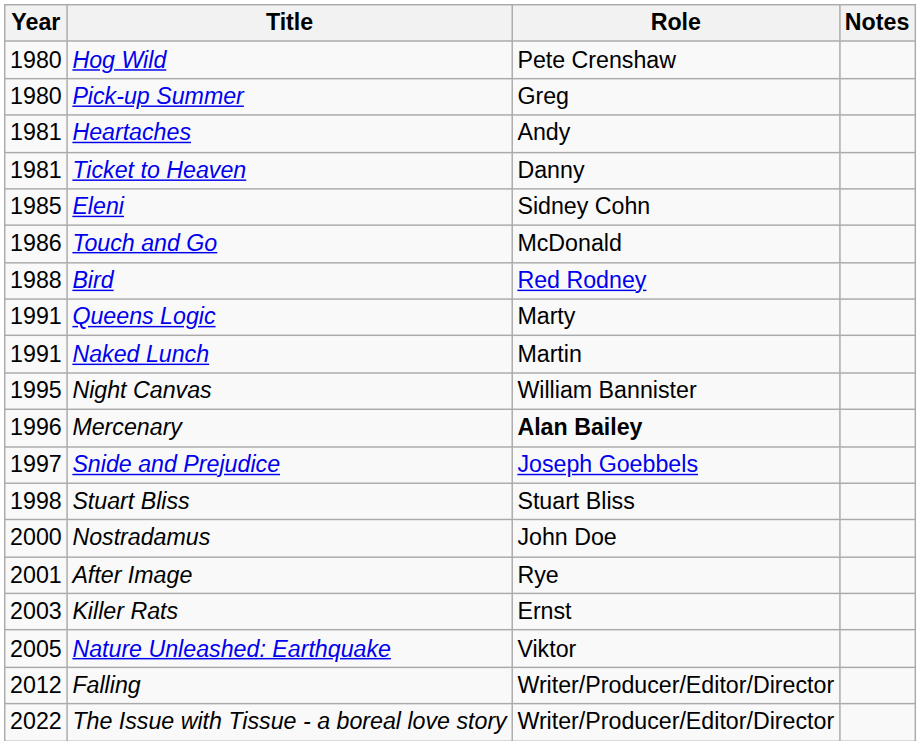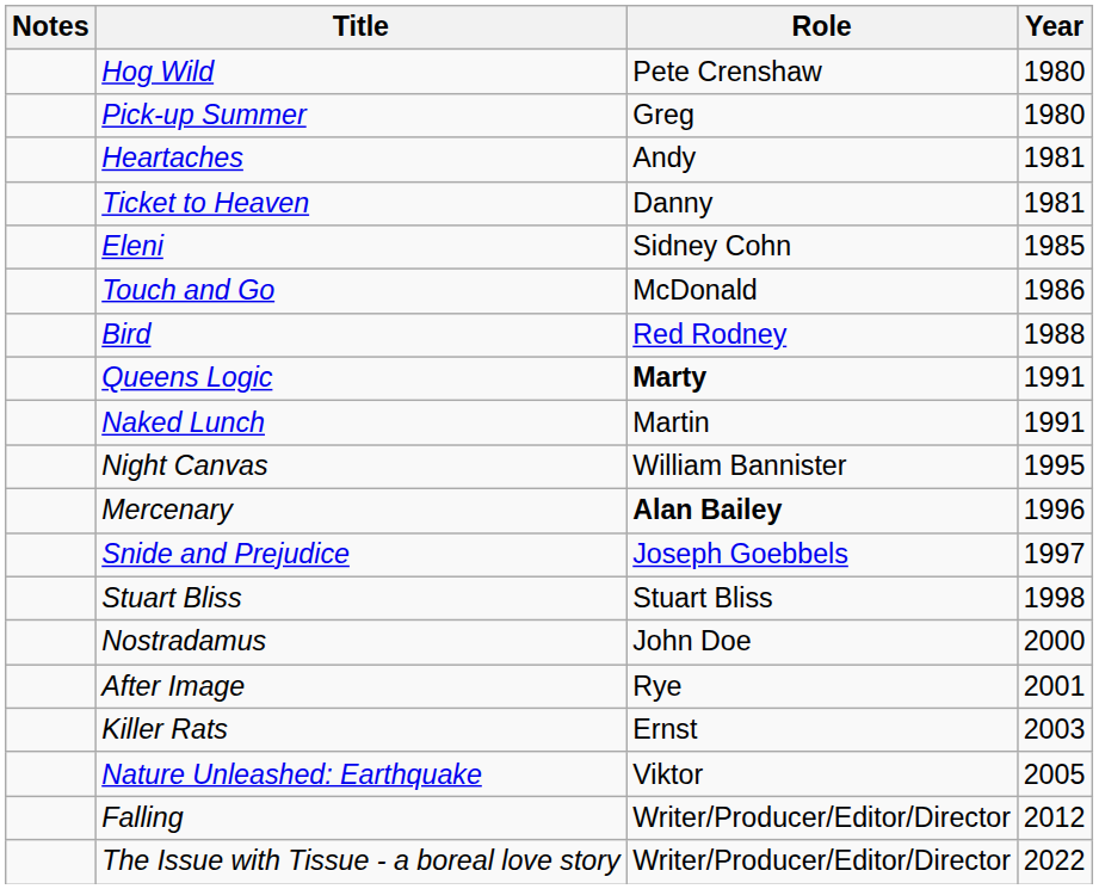columns swapped: Year <-> Notes
Queens Logic | Role: normal -> bold
